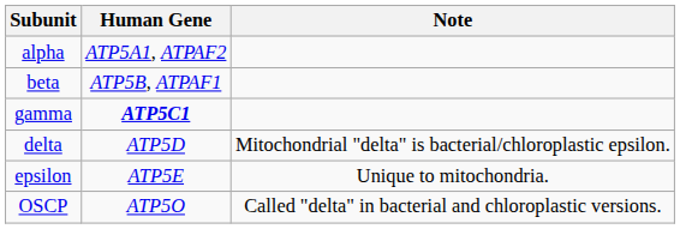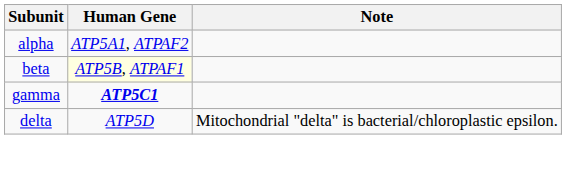beta | Human Gene: no background -> lightyellow background
- row: epsilon | ATP5E | Unique to mitochondria.
- row: OSCP | ATP5O | Called "delta" in bacterial and chloroplastic versions.
